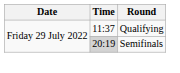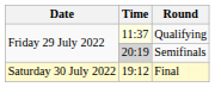Qualifying | Time: no background -> lightyellow background
+ row: Saturday 30 July 2022 | 19:12 | Final
